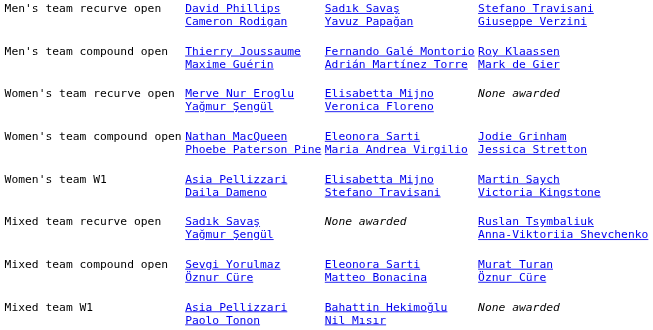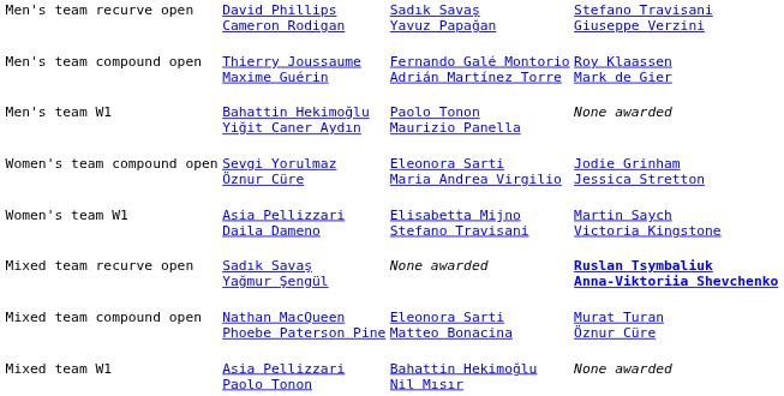+ row: Men's team W1 | Bahattin Hekimoğlu Yiğit Caner Aydın | Paolo Tonon Maurizio Panella | None awarded
- row: Women's team recurve open | Merve Nur Eroglu Yağmur Şengül | Elisabetta Mijno Veronica Floreno | None awarded
Women's team compound open | column 2: Nathan MacQueen Phoebe Paterson Pine -> Sevgi Yorulmaz Öznur Cüre
Mixed team recurve open | column 4: normal -> bold
Mixed team compound open | column 2: Sevgi Yorulmaz Öznur Cüre -> Nathan MacQueen Phoebe Paterson Pine
